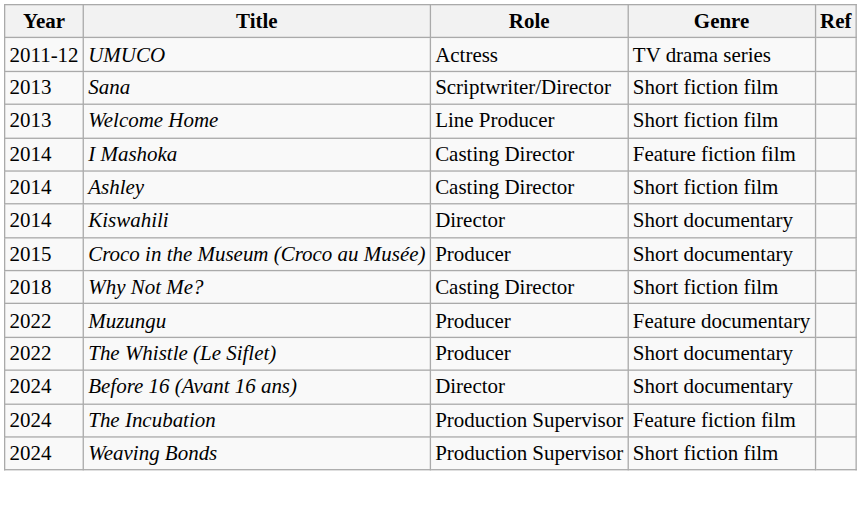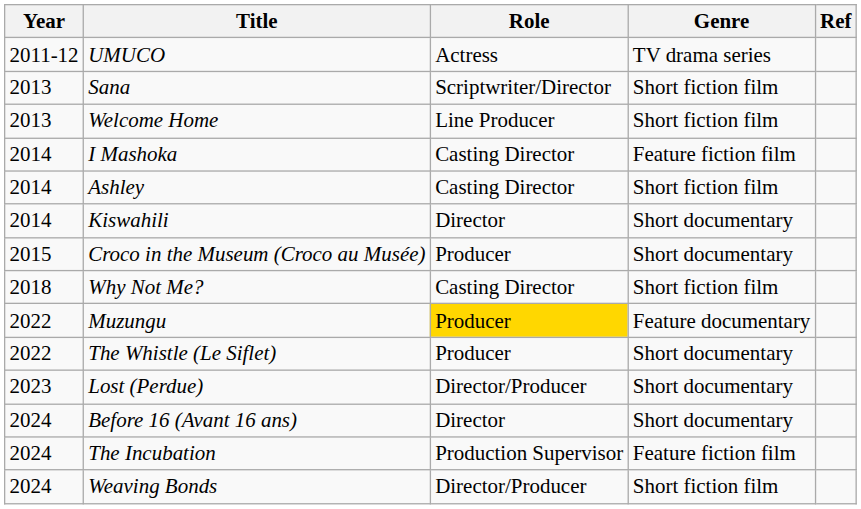Muzungu | Role: no background -> gold background
+ row: 2023 | Lost (Perdue) | Director/Producer | Short documentary
Weaving Bonds | Role: Production Supervisor -> Director/Producer
